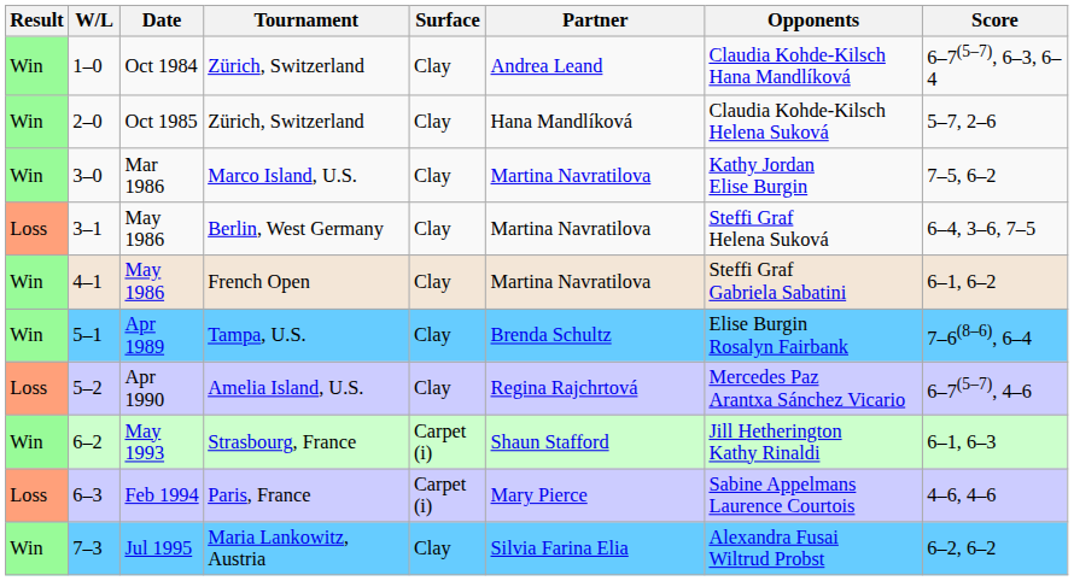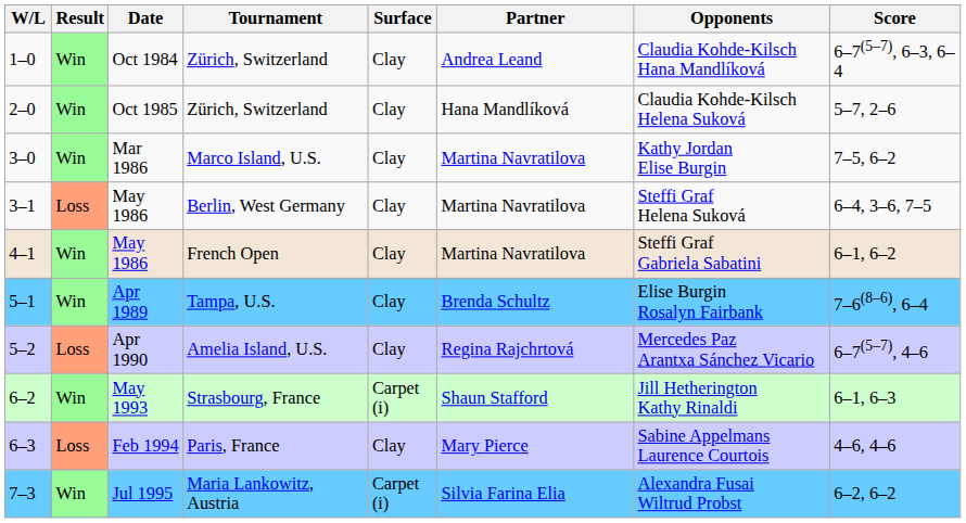columns swapped: Result <-> W/L
Feb 1994 | Surface: Carpet (i) -> Clay
Jul 1995 | Surface: Clay -> Carpet (i)
